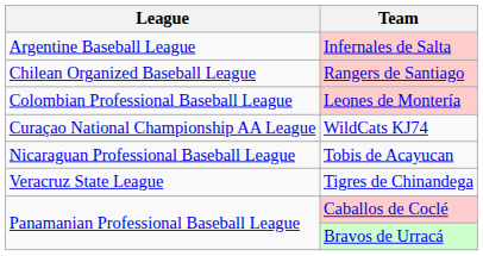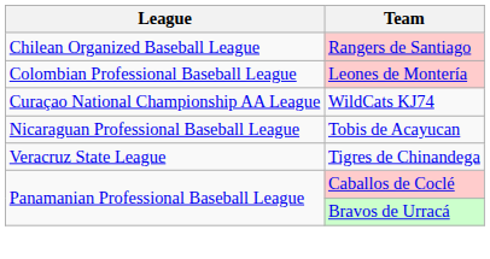- row: Argentine Baseball League | Infernales de Salta
